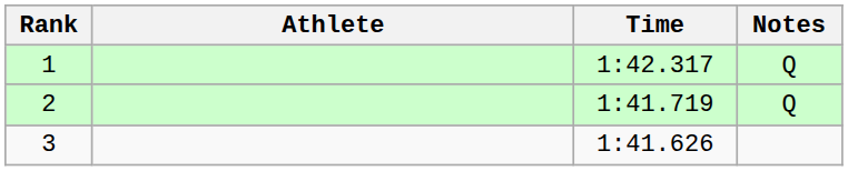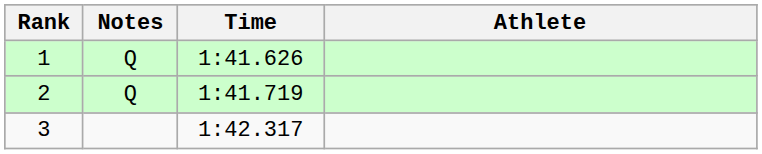columns swapped: Athlete <-> Notes
1 | Time: 1:42.317 -> 1:41.626
3 | Time: 1:41.626 -> 1:42.317
